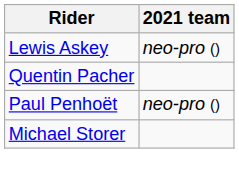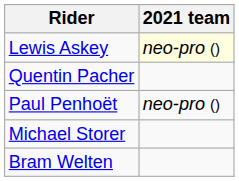Lewis Askey | 2021 team: no background -> lightyellow background
+ row: Bram Welten
